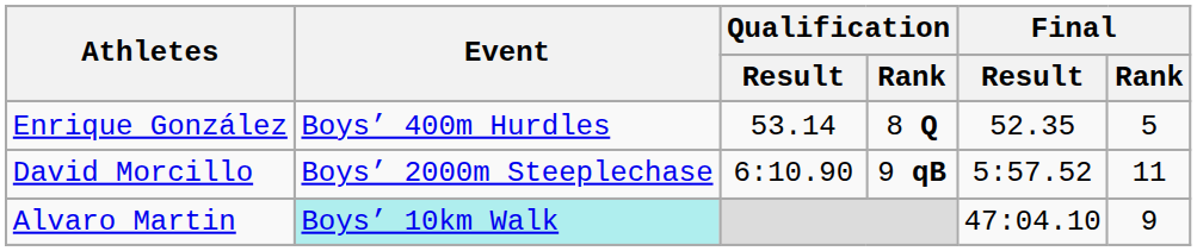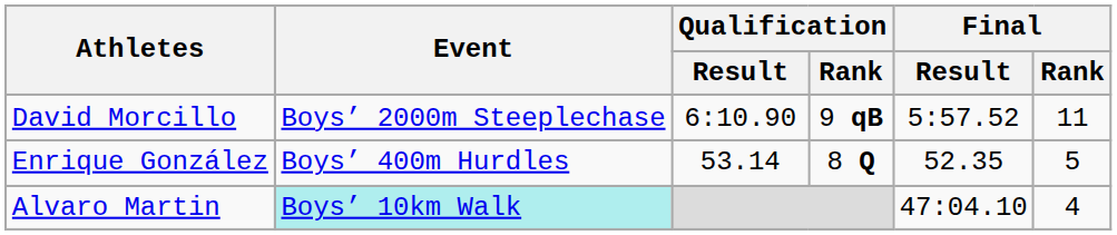rows swapped: Enrique González <-> David Morcillo
Alvaro Martin | Final / Rank: 9 -> 4
